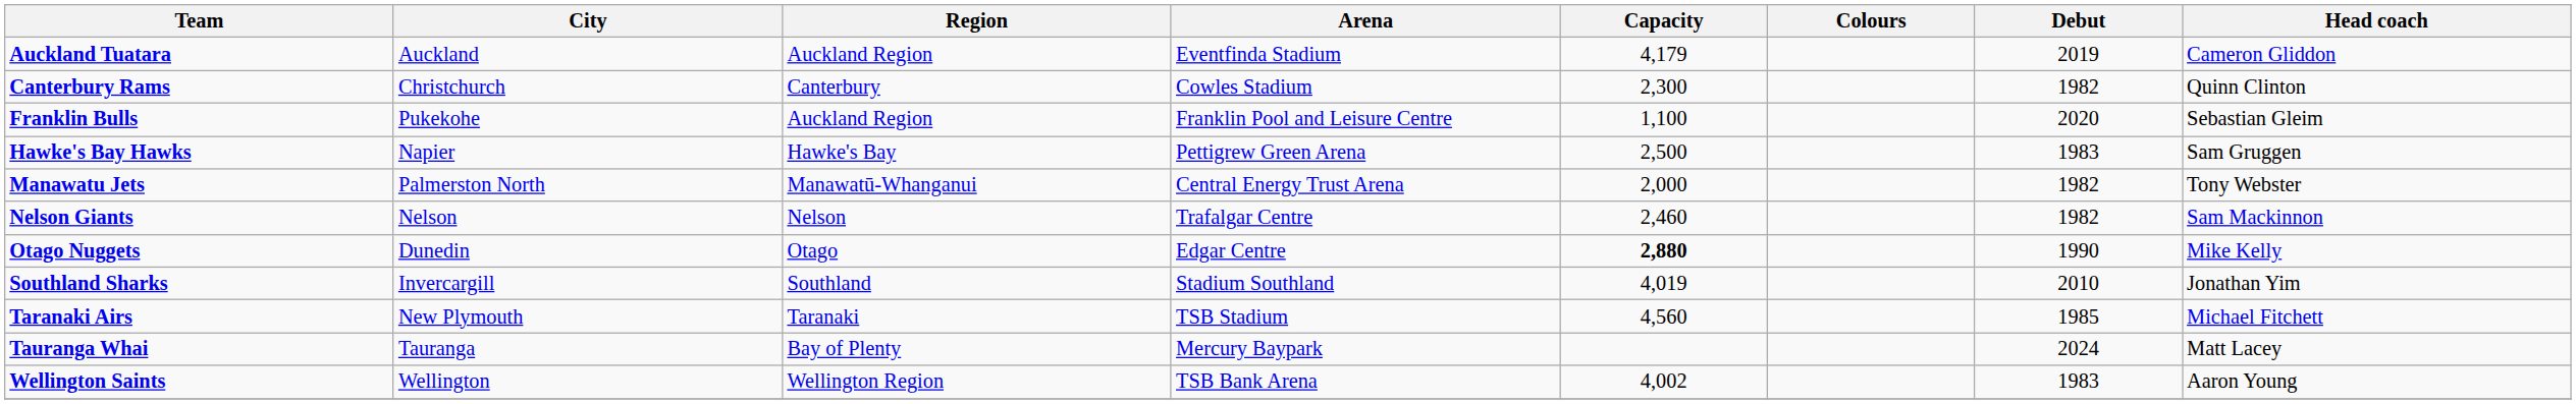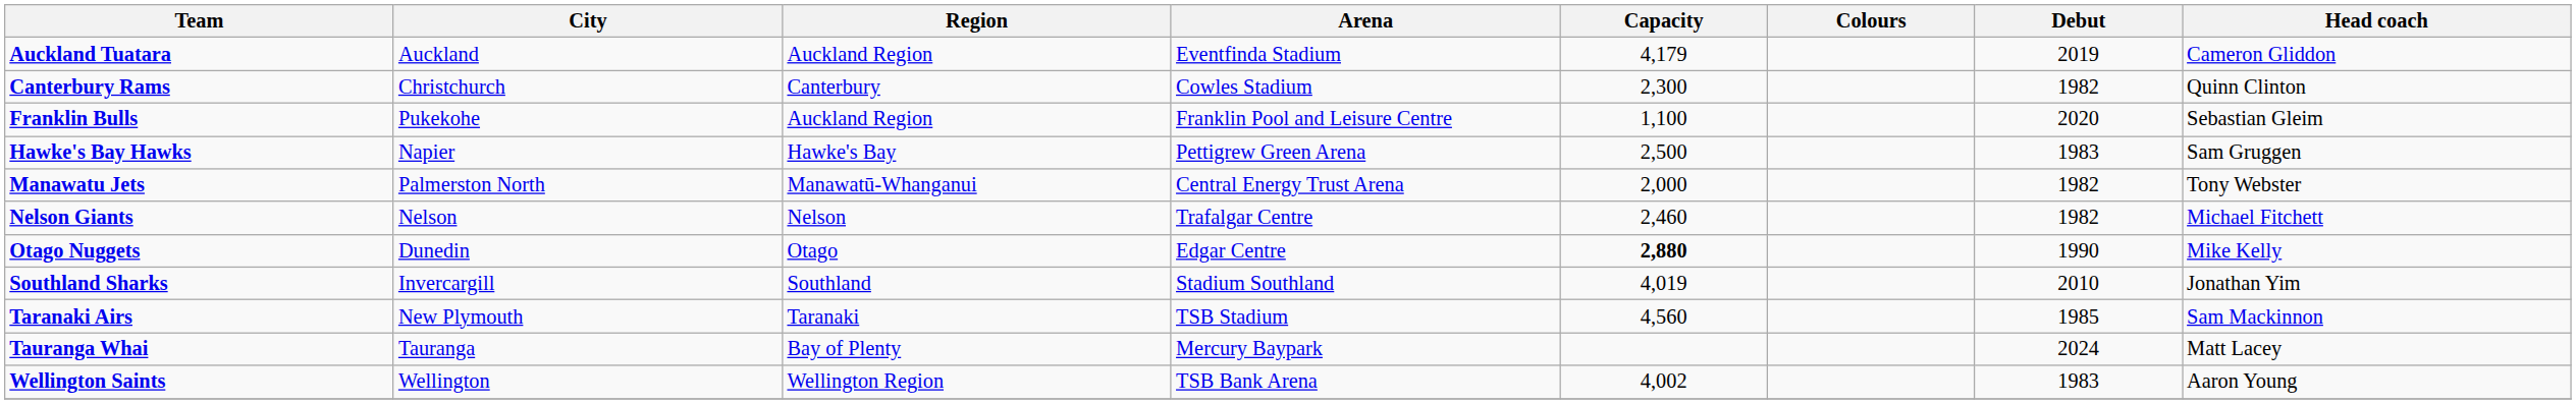Nelson Giants | Head coach: Sam Mackinnon -> Michael Fitchett
Taranaki Airs | Head coach: Michael Fitchett -> Sam Mackinnon
